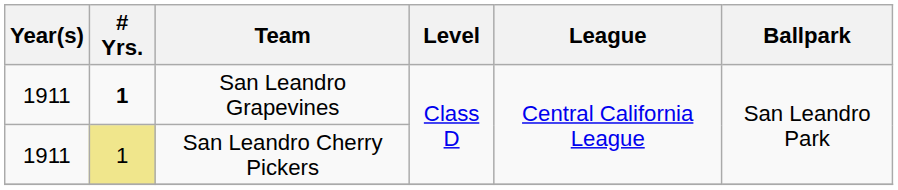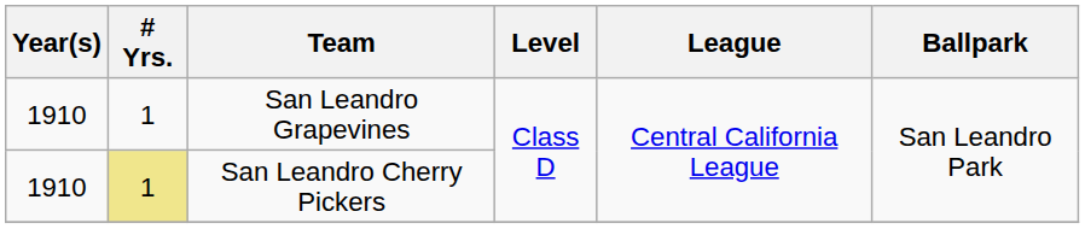San Leandro Grapevines | Year(s): 1911 -> 1910
San Leandro Grapevines | # Yrs.: bold -> normal
San Leandro Cherry Pickers | Year(s): 1911 -> 1910
